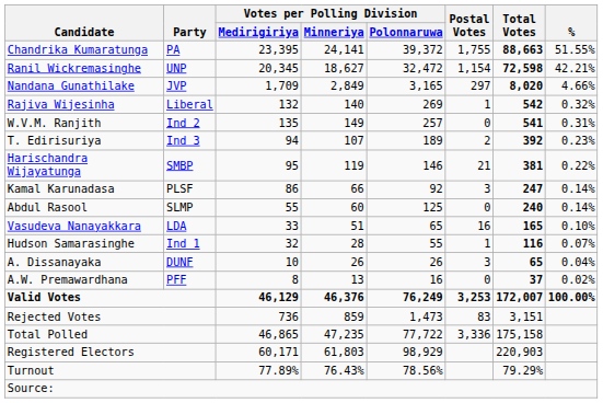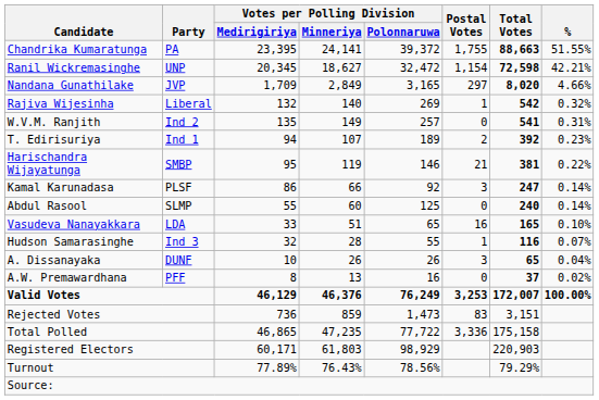T. Edirisuriya | Party: Ind 3 -> Ind 1
Hudson Samarasinghe | Party: Ind 1 -> Ind 3
